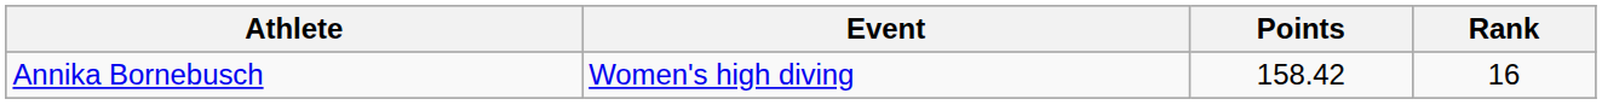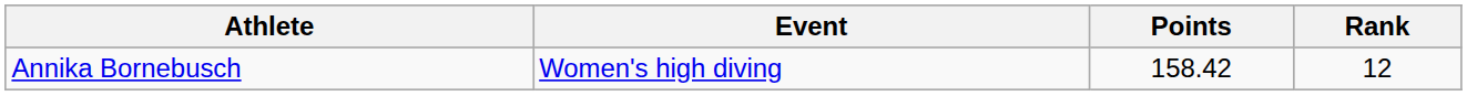Annika Bornebusch | Rank: 16 -> 12
